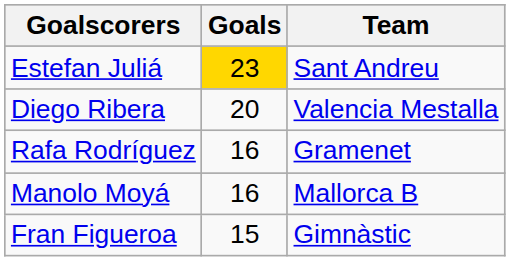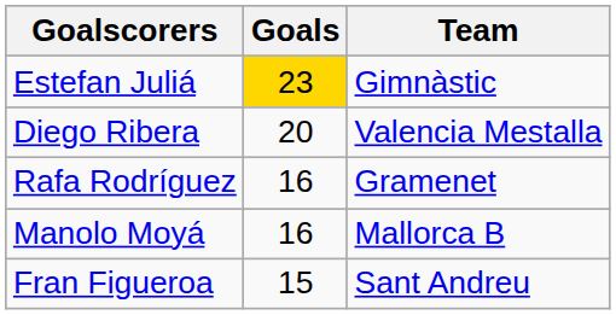Estefan Juliá | Team: Sant Andreu -> Gimnàstic
Fran Figueroa | Team: Gimnàstic -> Sant Andreu
